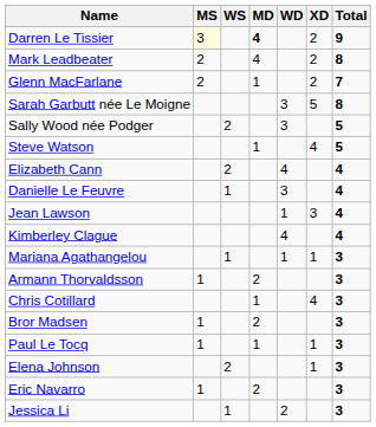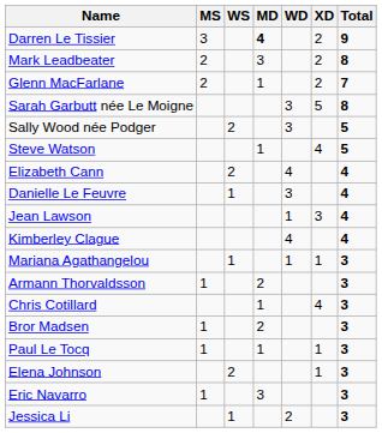Darren Le Tissier | MS: lightyellow background -> no background
Mark Leadbeater | MD: 4 -> 3
Eric Navarro | MD: 2 -> 3
